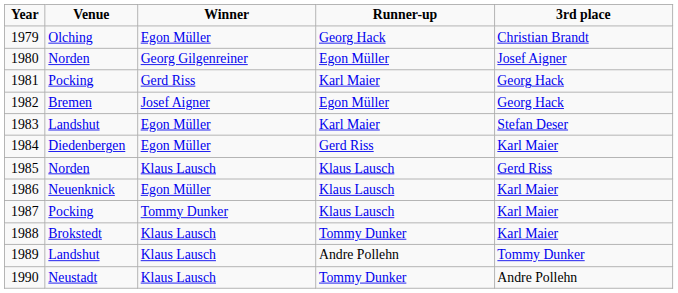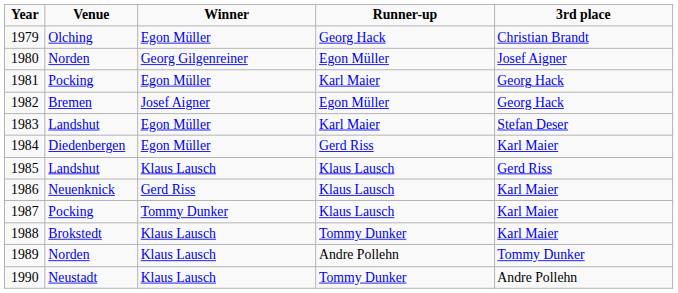1981 | Winner: Gerd Riss -> Egon Müller
1985 | Venue: Norden -> Landshut
1986 | Winner: Egon Müller -> Gerd Riss
1989 | Venue: Landshut -> Norden
